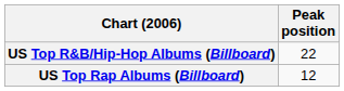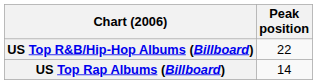US Top Rap Albums (Billboard) | Peak position: 12 -> 14
